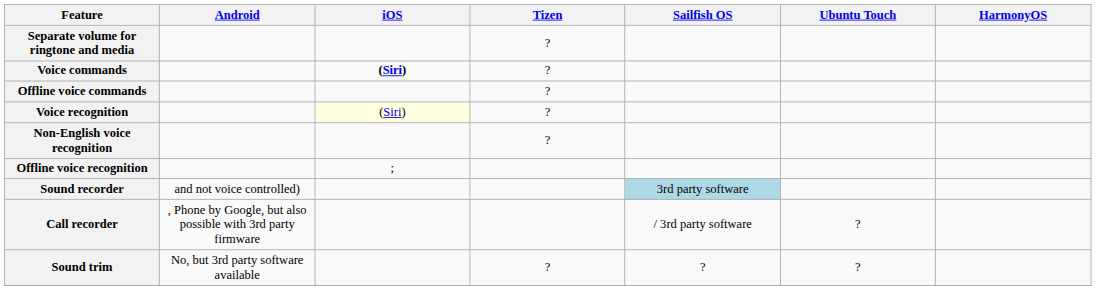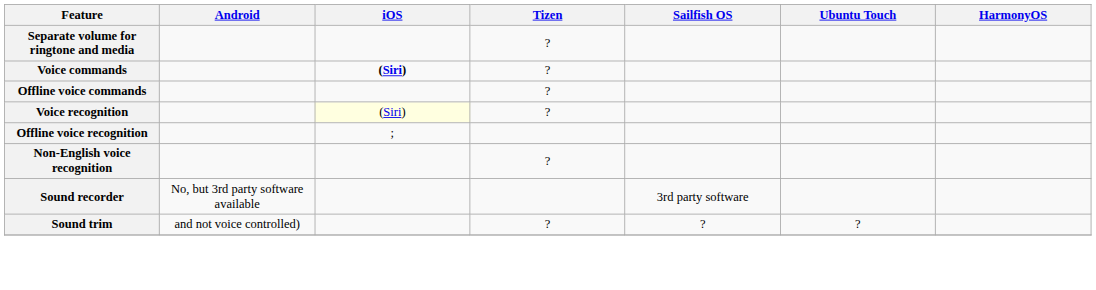rows swapped: Offline voice recognition <-> Non-English voice recognition
Sound recorder | Android: and not voice controlled) -> No, but 3rd party software available
Sound recorder | Sailfish OS: lightblue background -> no background
- row: Call recorder | , Phone by Google, but also possible with 3rd party firmware | / 3rd party software | ?
Sound trim | Android: No, but 3rd party software available -> and not voice controlled)
